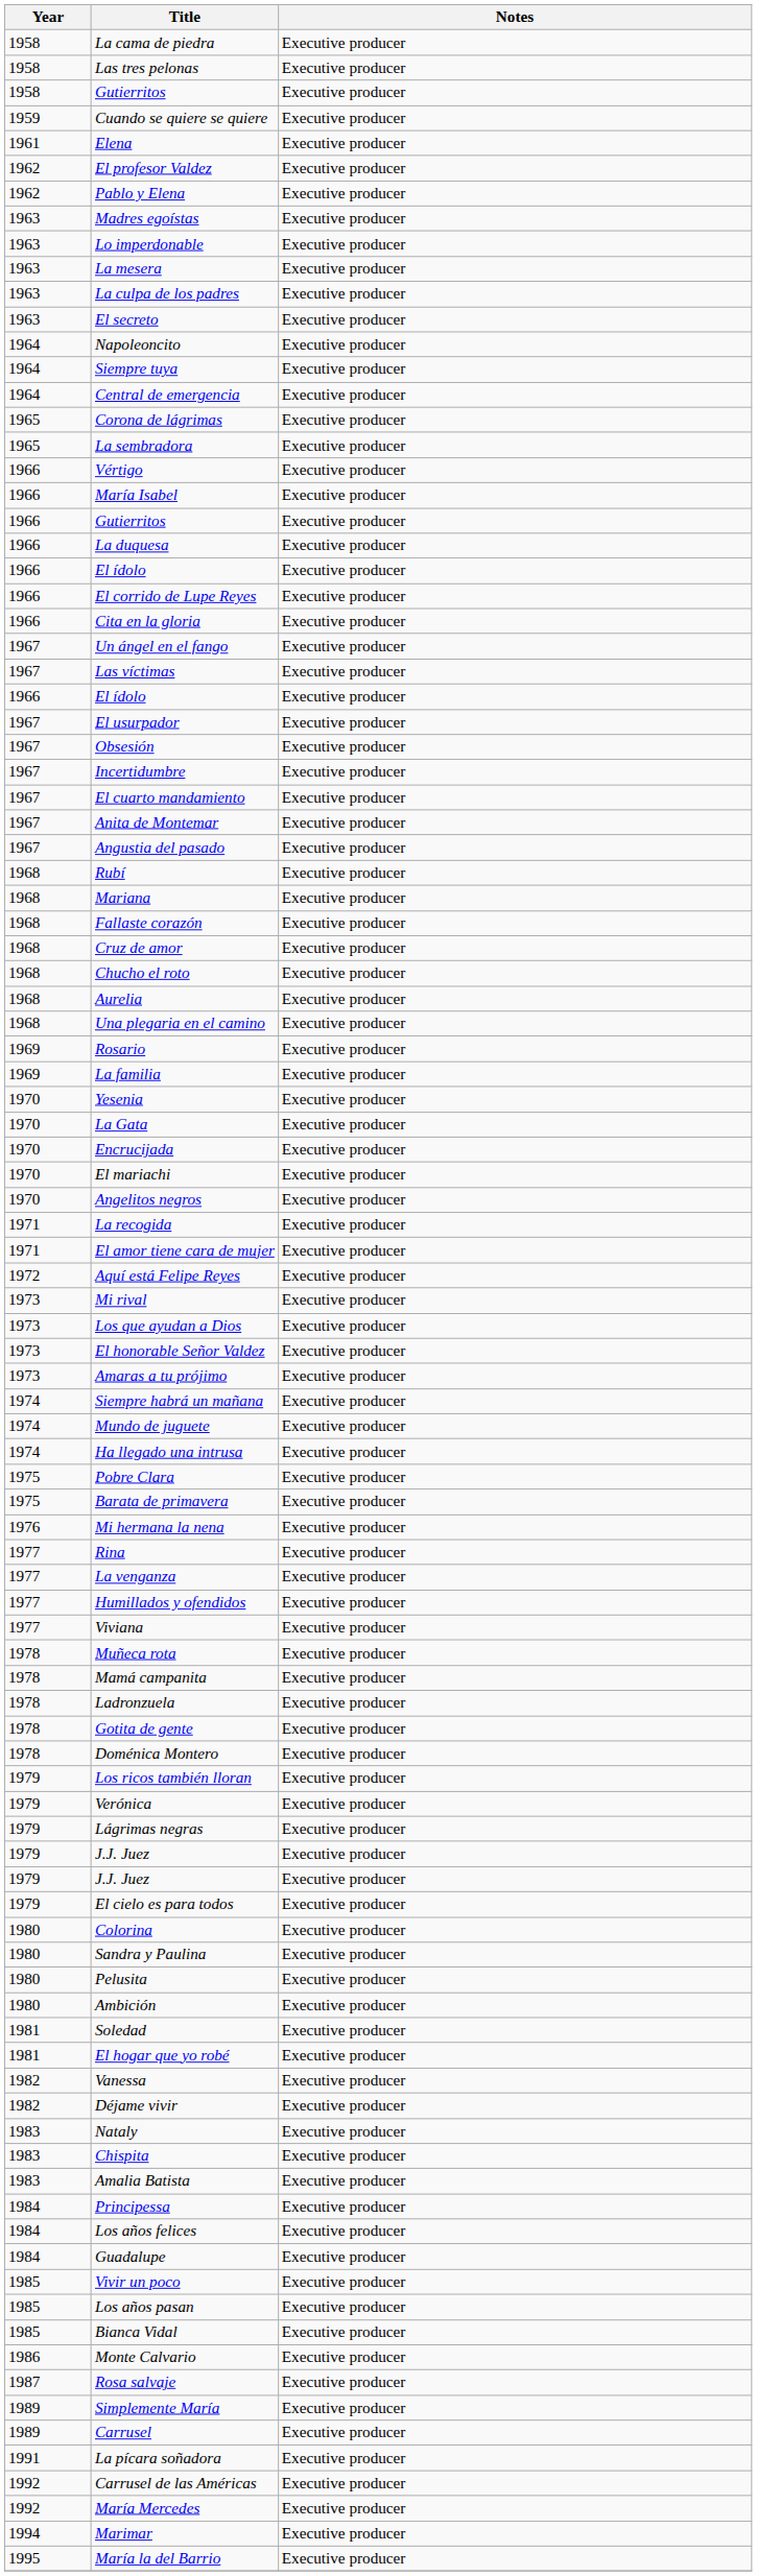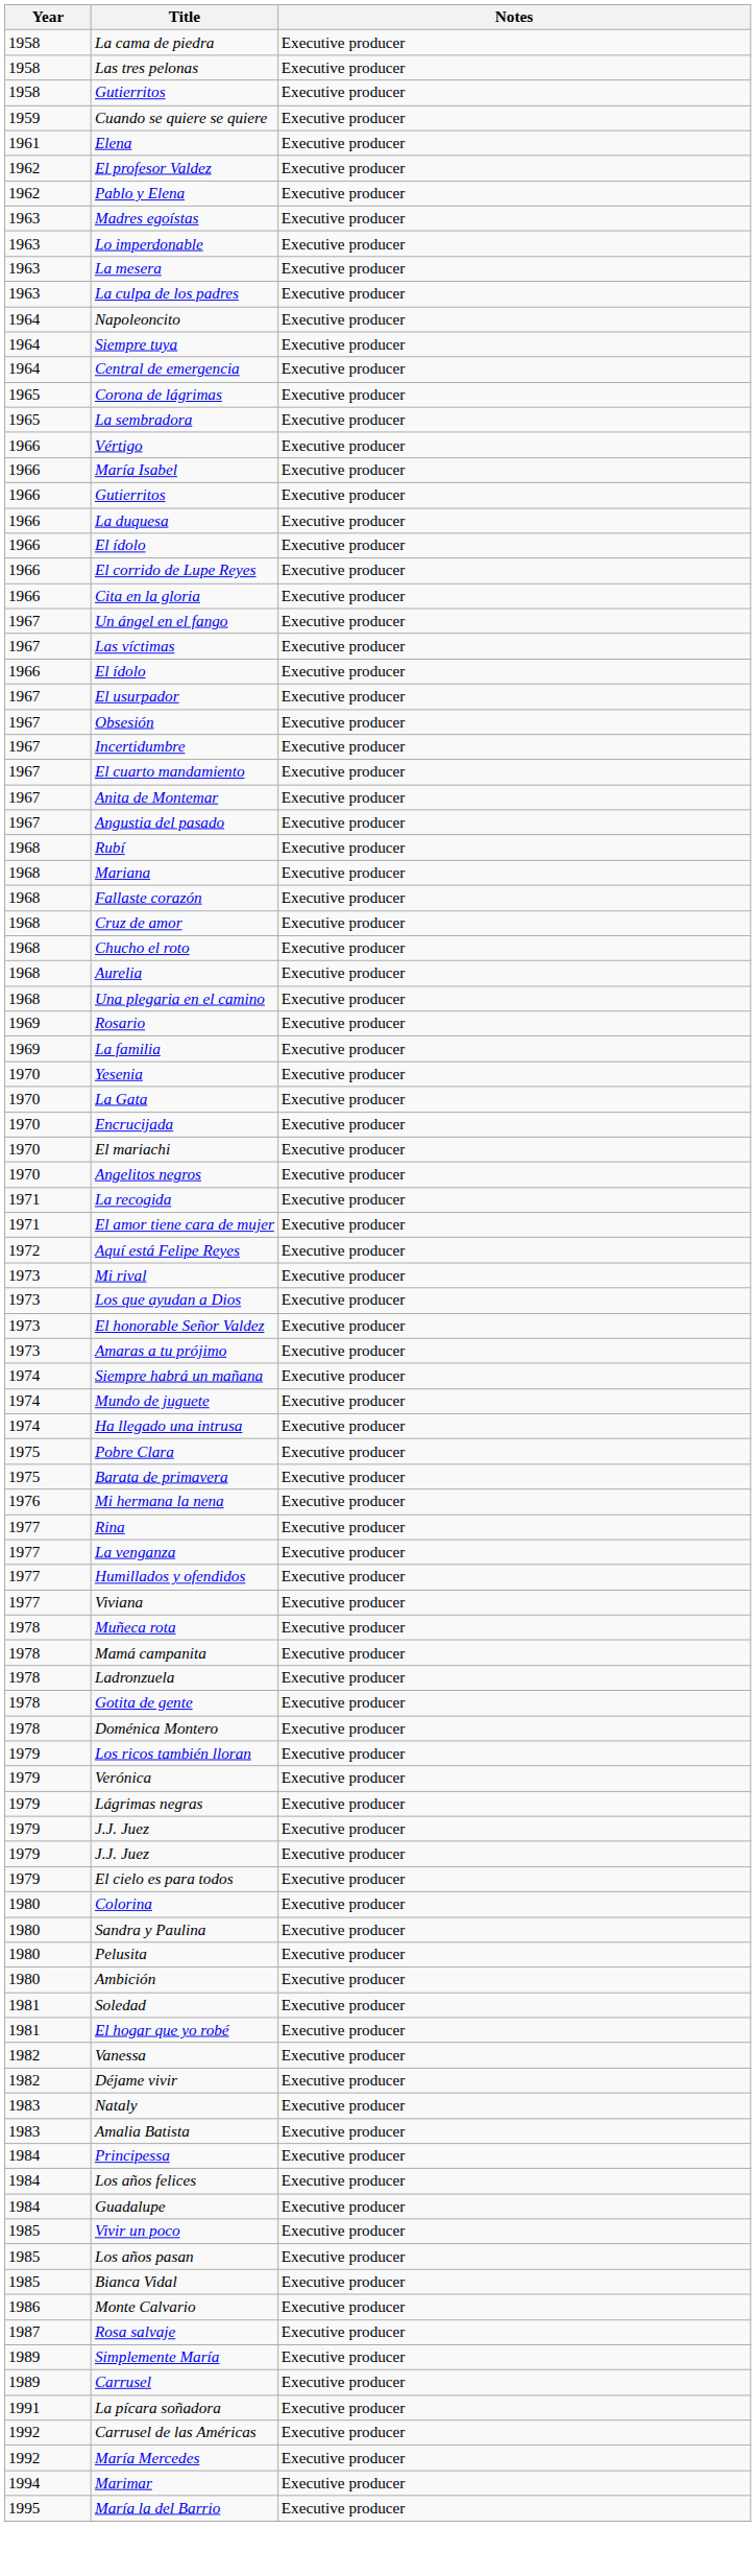- row: 1963 | El secreto | Executive producer
- row: 1983 | Chispita | Executive producer
